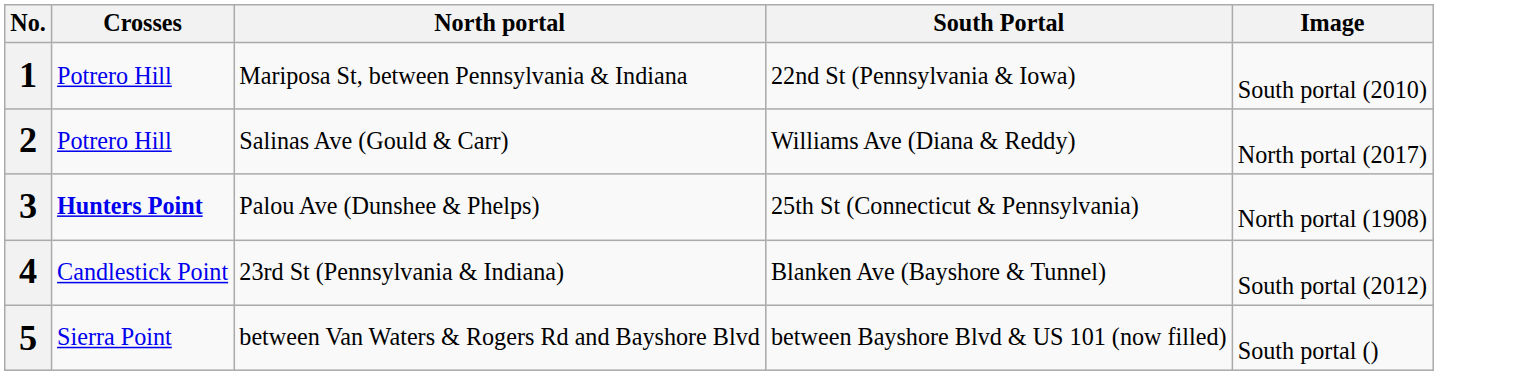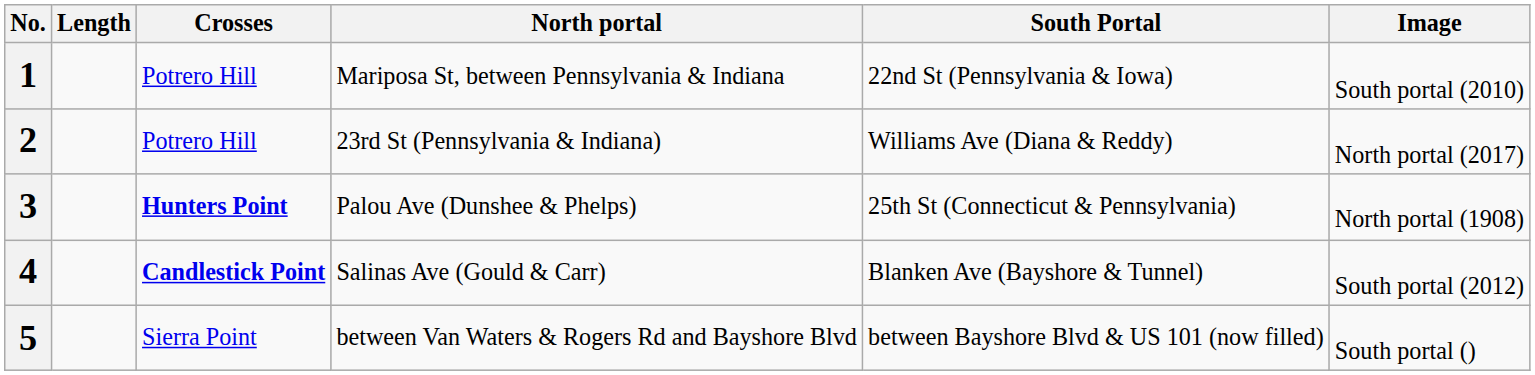+ column: Length
2 | North portal: Salinas Ave (Gould & Carr) -> 23rd St (Pennsylvania & Indiana)
4 | Crosses: normal -> bold
4 | North portal: 23rd St (Pennsylvania & Indiana) -> Salinas Ave (Gould & Carr)
